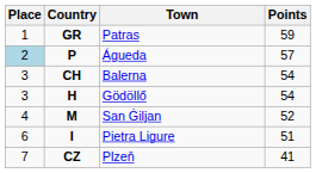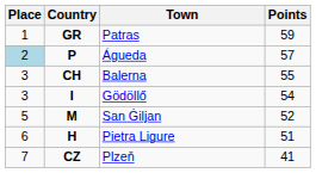Balerna | Points: 54 -> 55
Gödöllő | Country: H -> I
San Ġiljan | Place: 4 -> 5
Pietra Ligure | Country: I -> H
